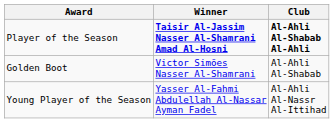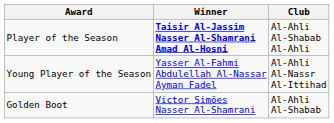Player of the Season | Club: bold -> normal
rows swapped: Young Player of the Season <-> Golden Boot
